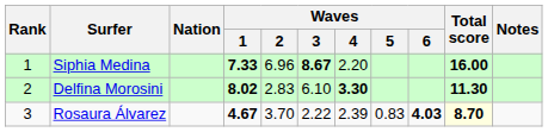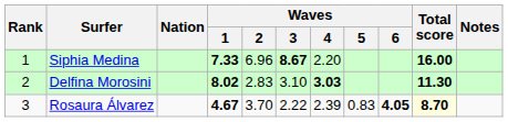Delfina Morosini | Waves / 3: 6.10 -> 3.10
Delfina Morosini | Waves / 4: 3.30 -> 3.03
Rosaura Álvarez | Waves / 6: 4.03 -> 4.05
